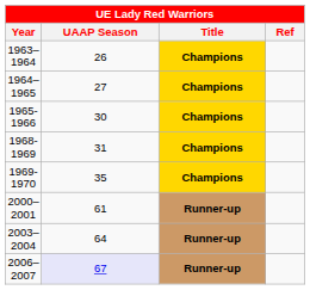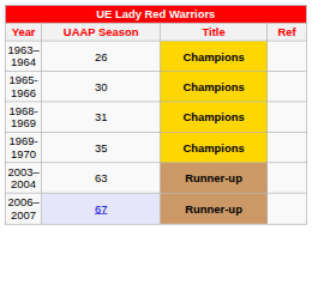- row: 1964–1965 | 27 | Champions
- row: 2000–2001 | 61 | Runner-up
2003–2004 | UAAP Season: 64 -> 63
